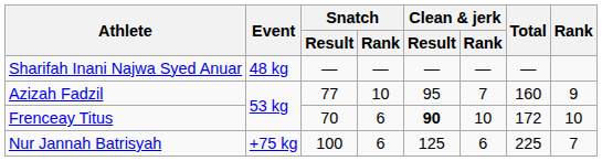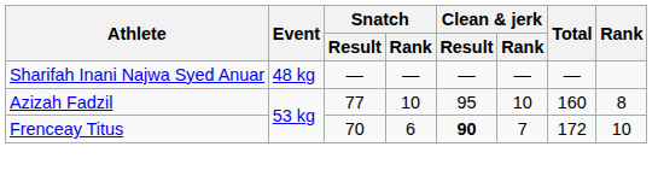Azizah Fadzil | Clean & jerk / Rank: 7 -> 10
Azizah Fadzil | Rank: 9 -> 8
Frenceay Titus | Clean & jerk / Rank: 10 -> 7
- row: Nur Jannah Batrisyah | +75 kg | 100 | 6 | 125 | 6 | 225 | 7
